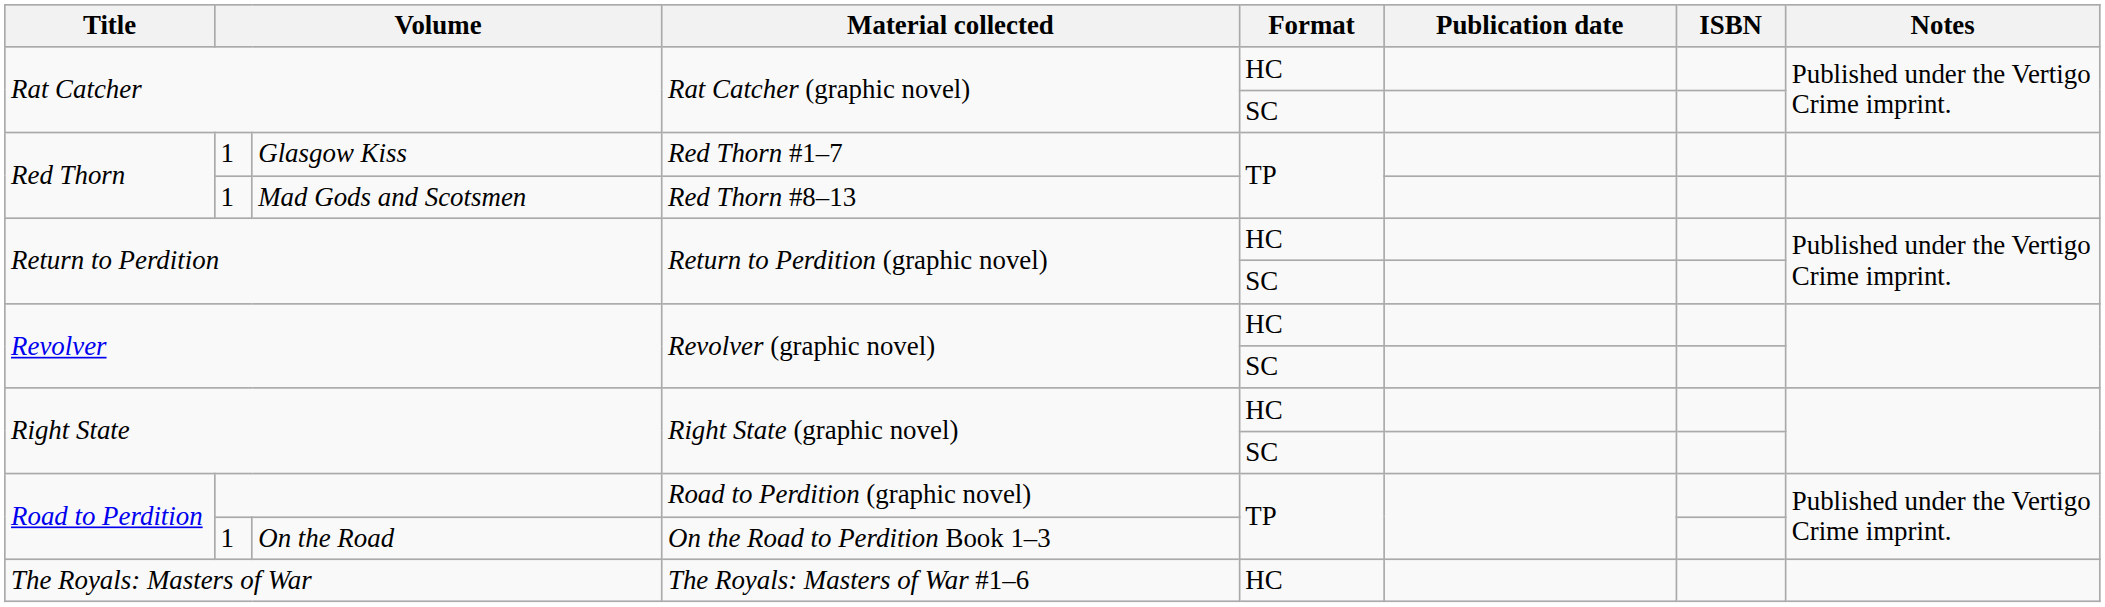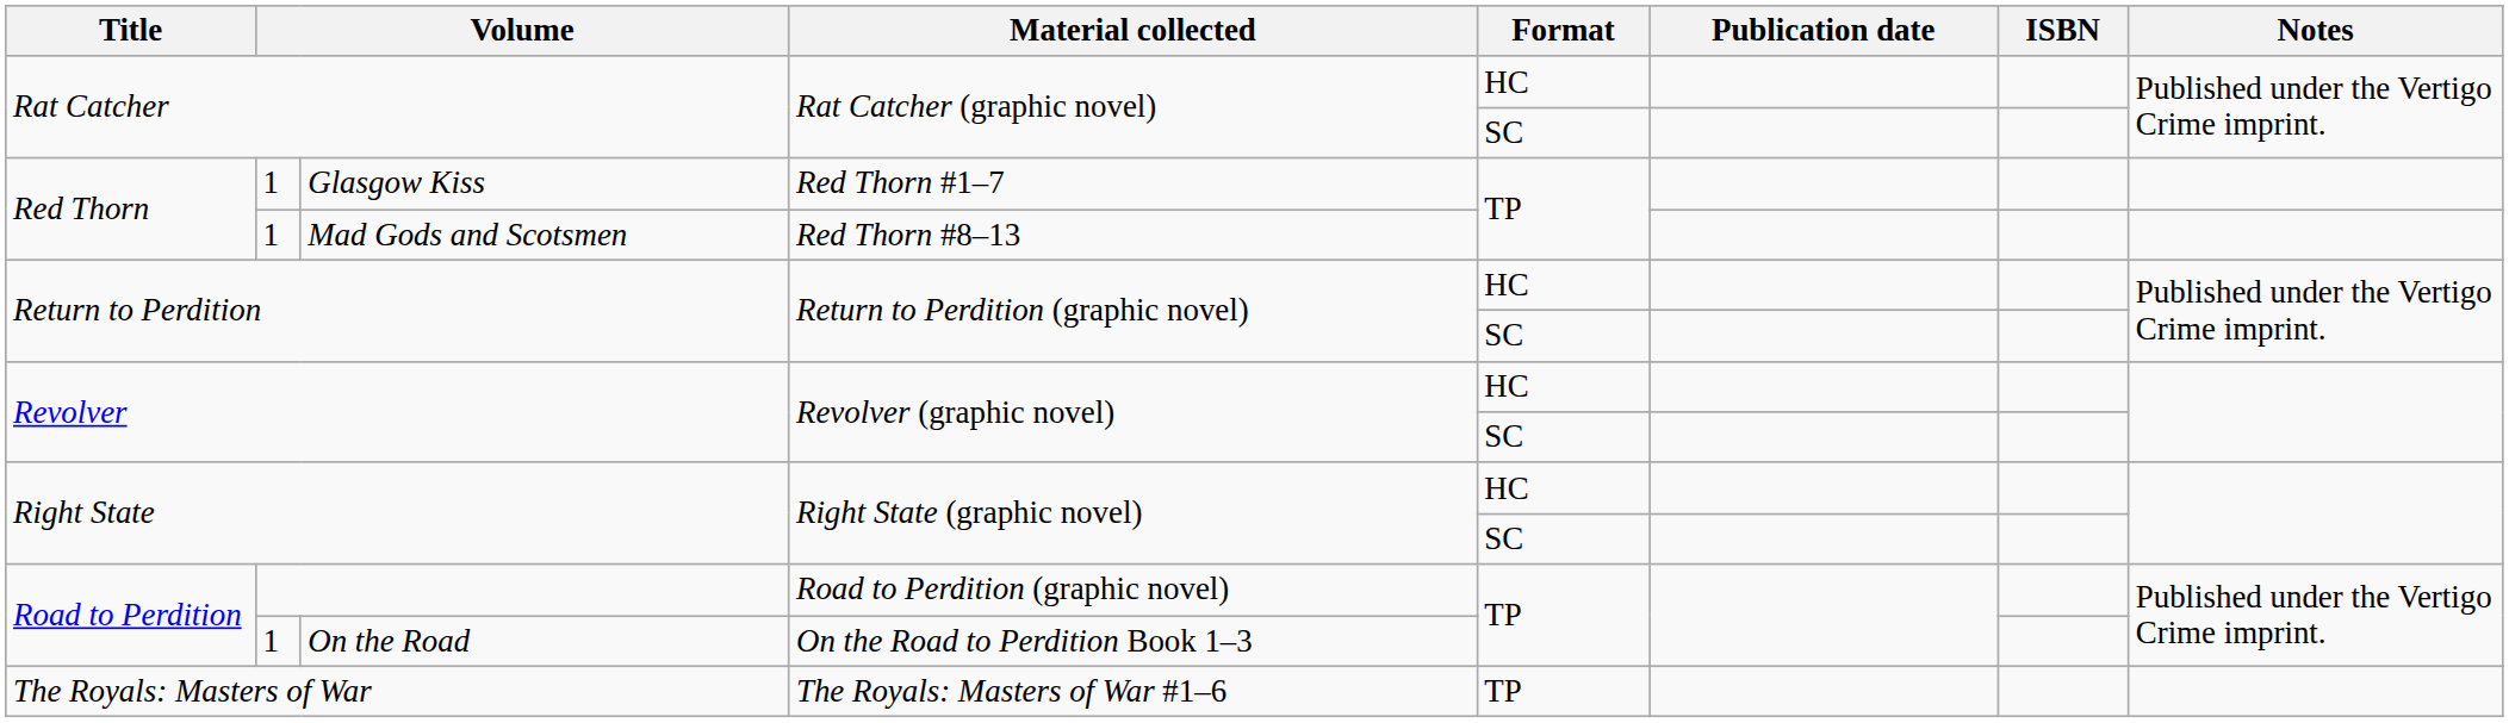The Royals: Masters of War | Format: HC -> TP
